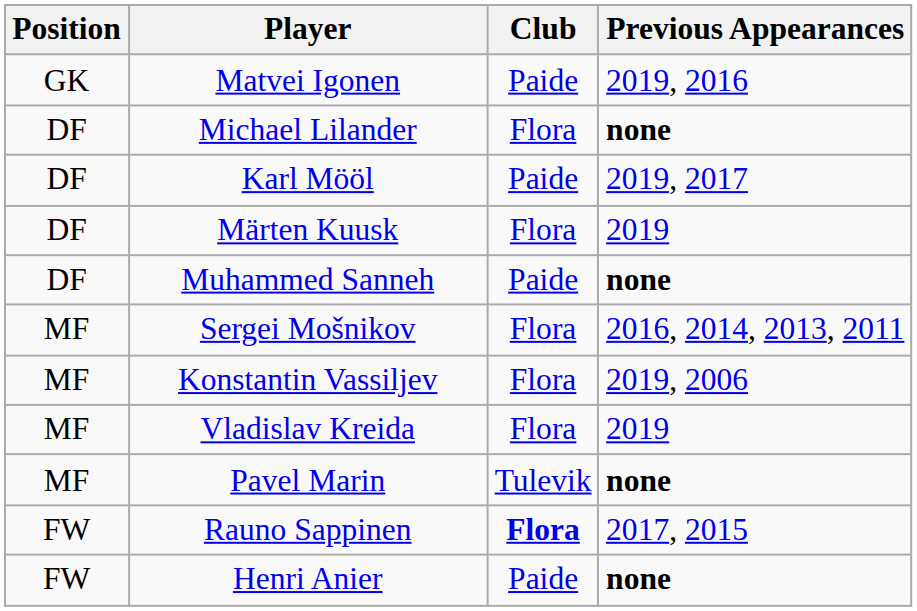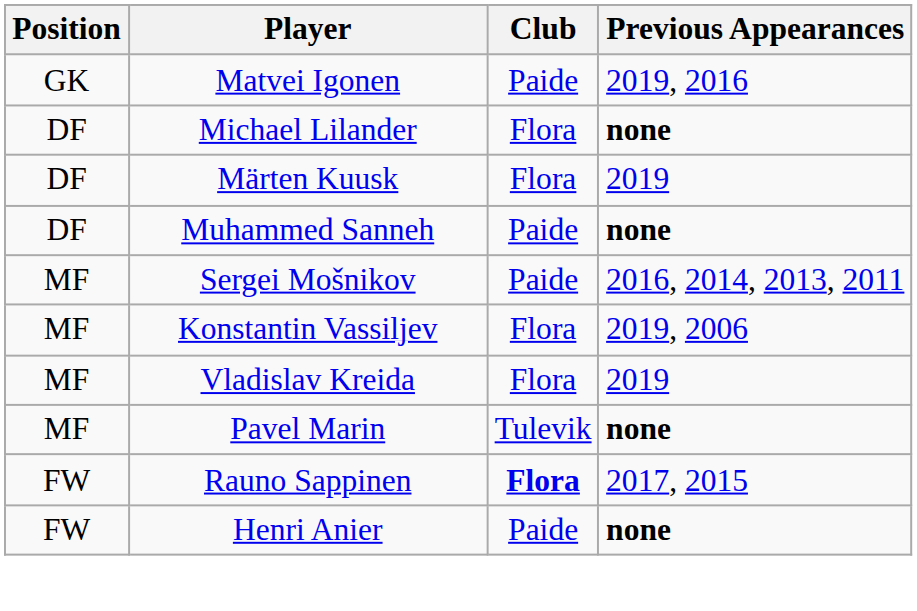- row: DF | Karl Mööl | Paide | 2019, 2017
Sergei Mošnikov | Club: Flora -> Paide
